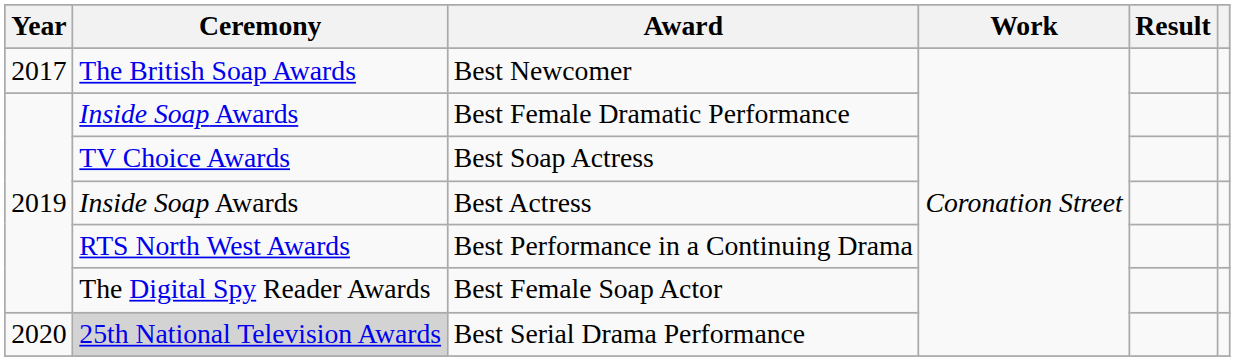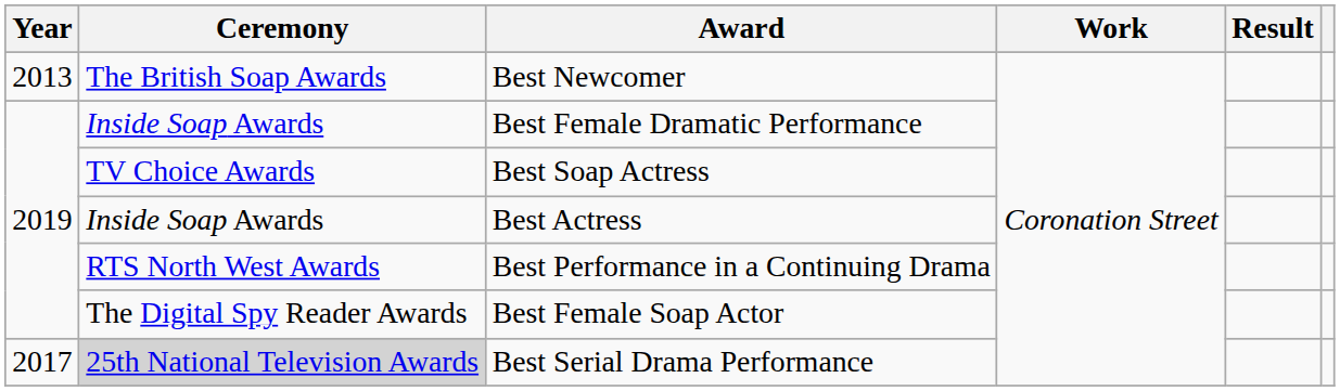Best Newcomer | Year: 2017 -> 2013
Best Serial Drama Performance | Year: 2020 -> 2017
